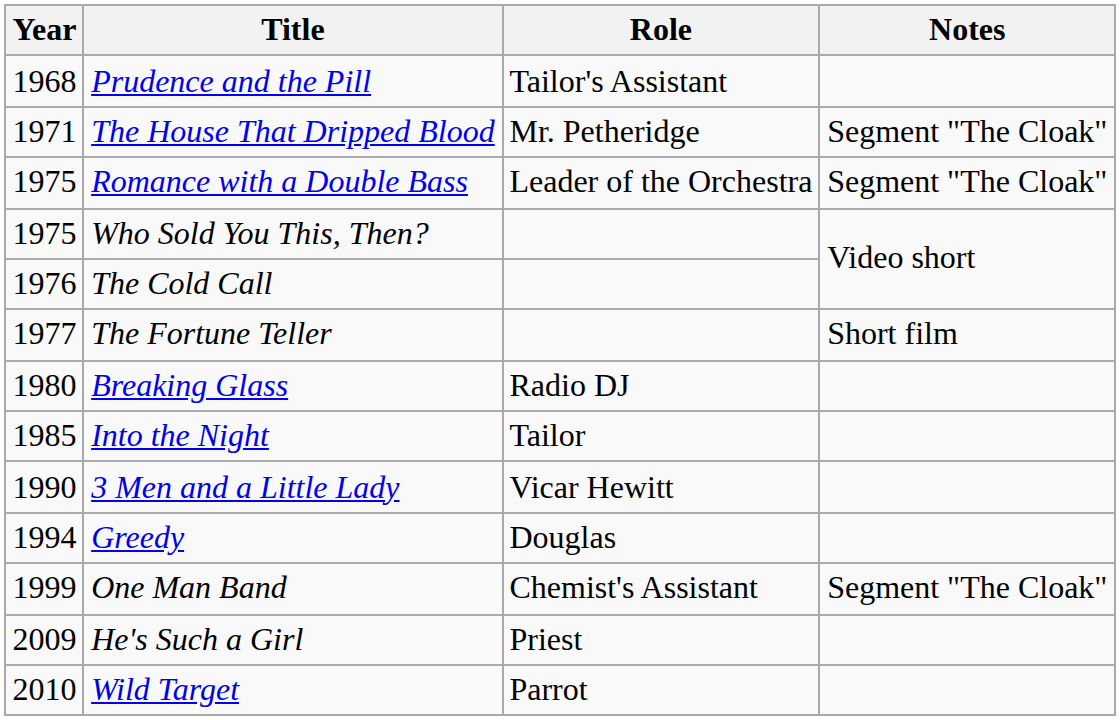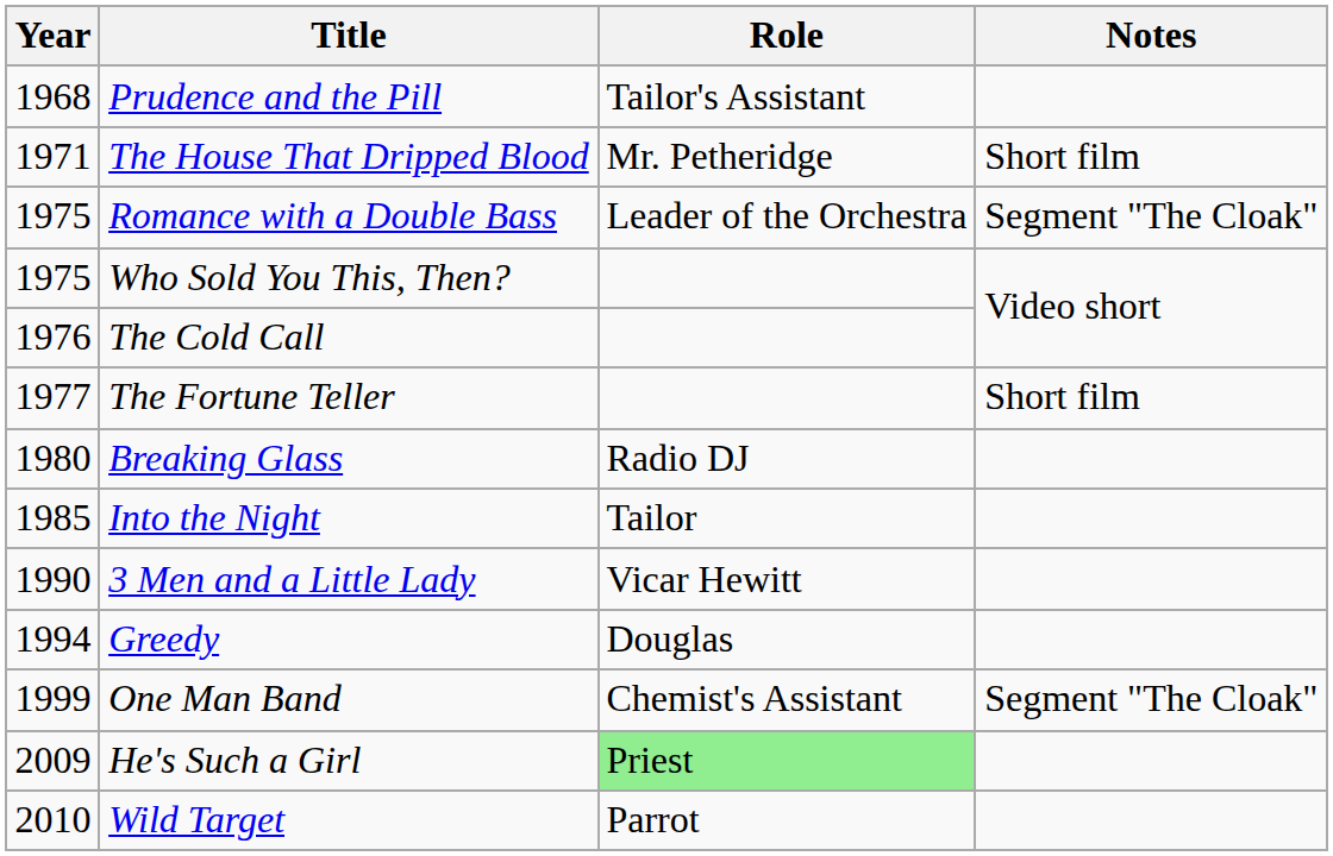The House That Dripped Blood | Notes: Segment "The Cloak" -> Short film
He's Such a Girl | Role: no background -> lightgreen background
